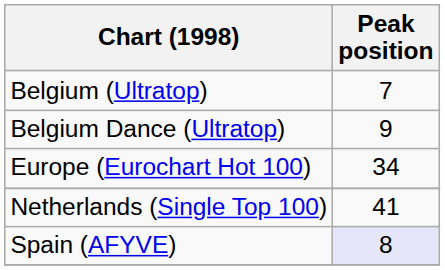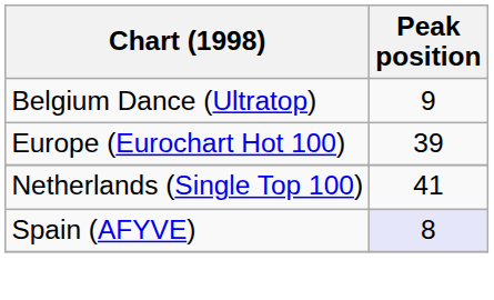- row: Belgium (Ultratop) | 7
Europe (Eurochart Hot 100) | Peak position: 34 -> 39
